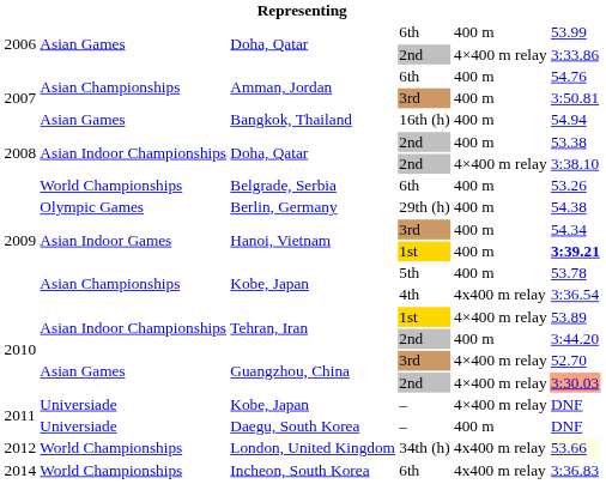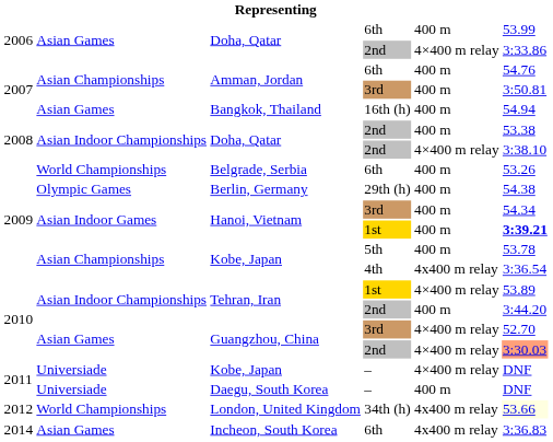Incheon, South Korea | column 2: World Championships -> Asian Games
